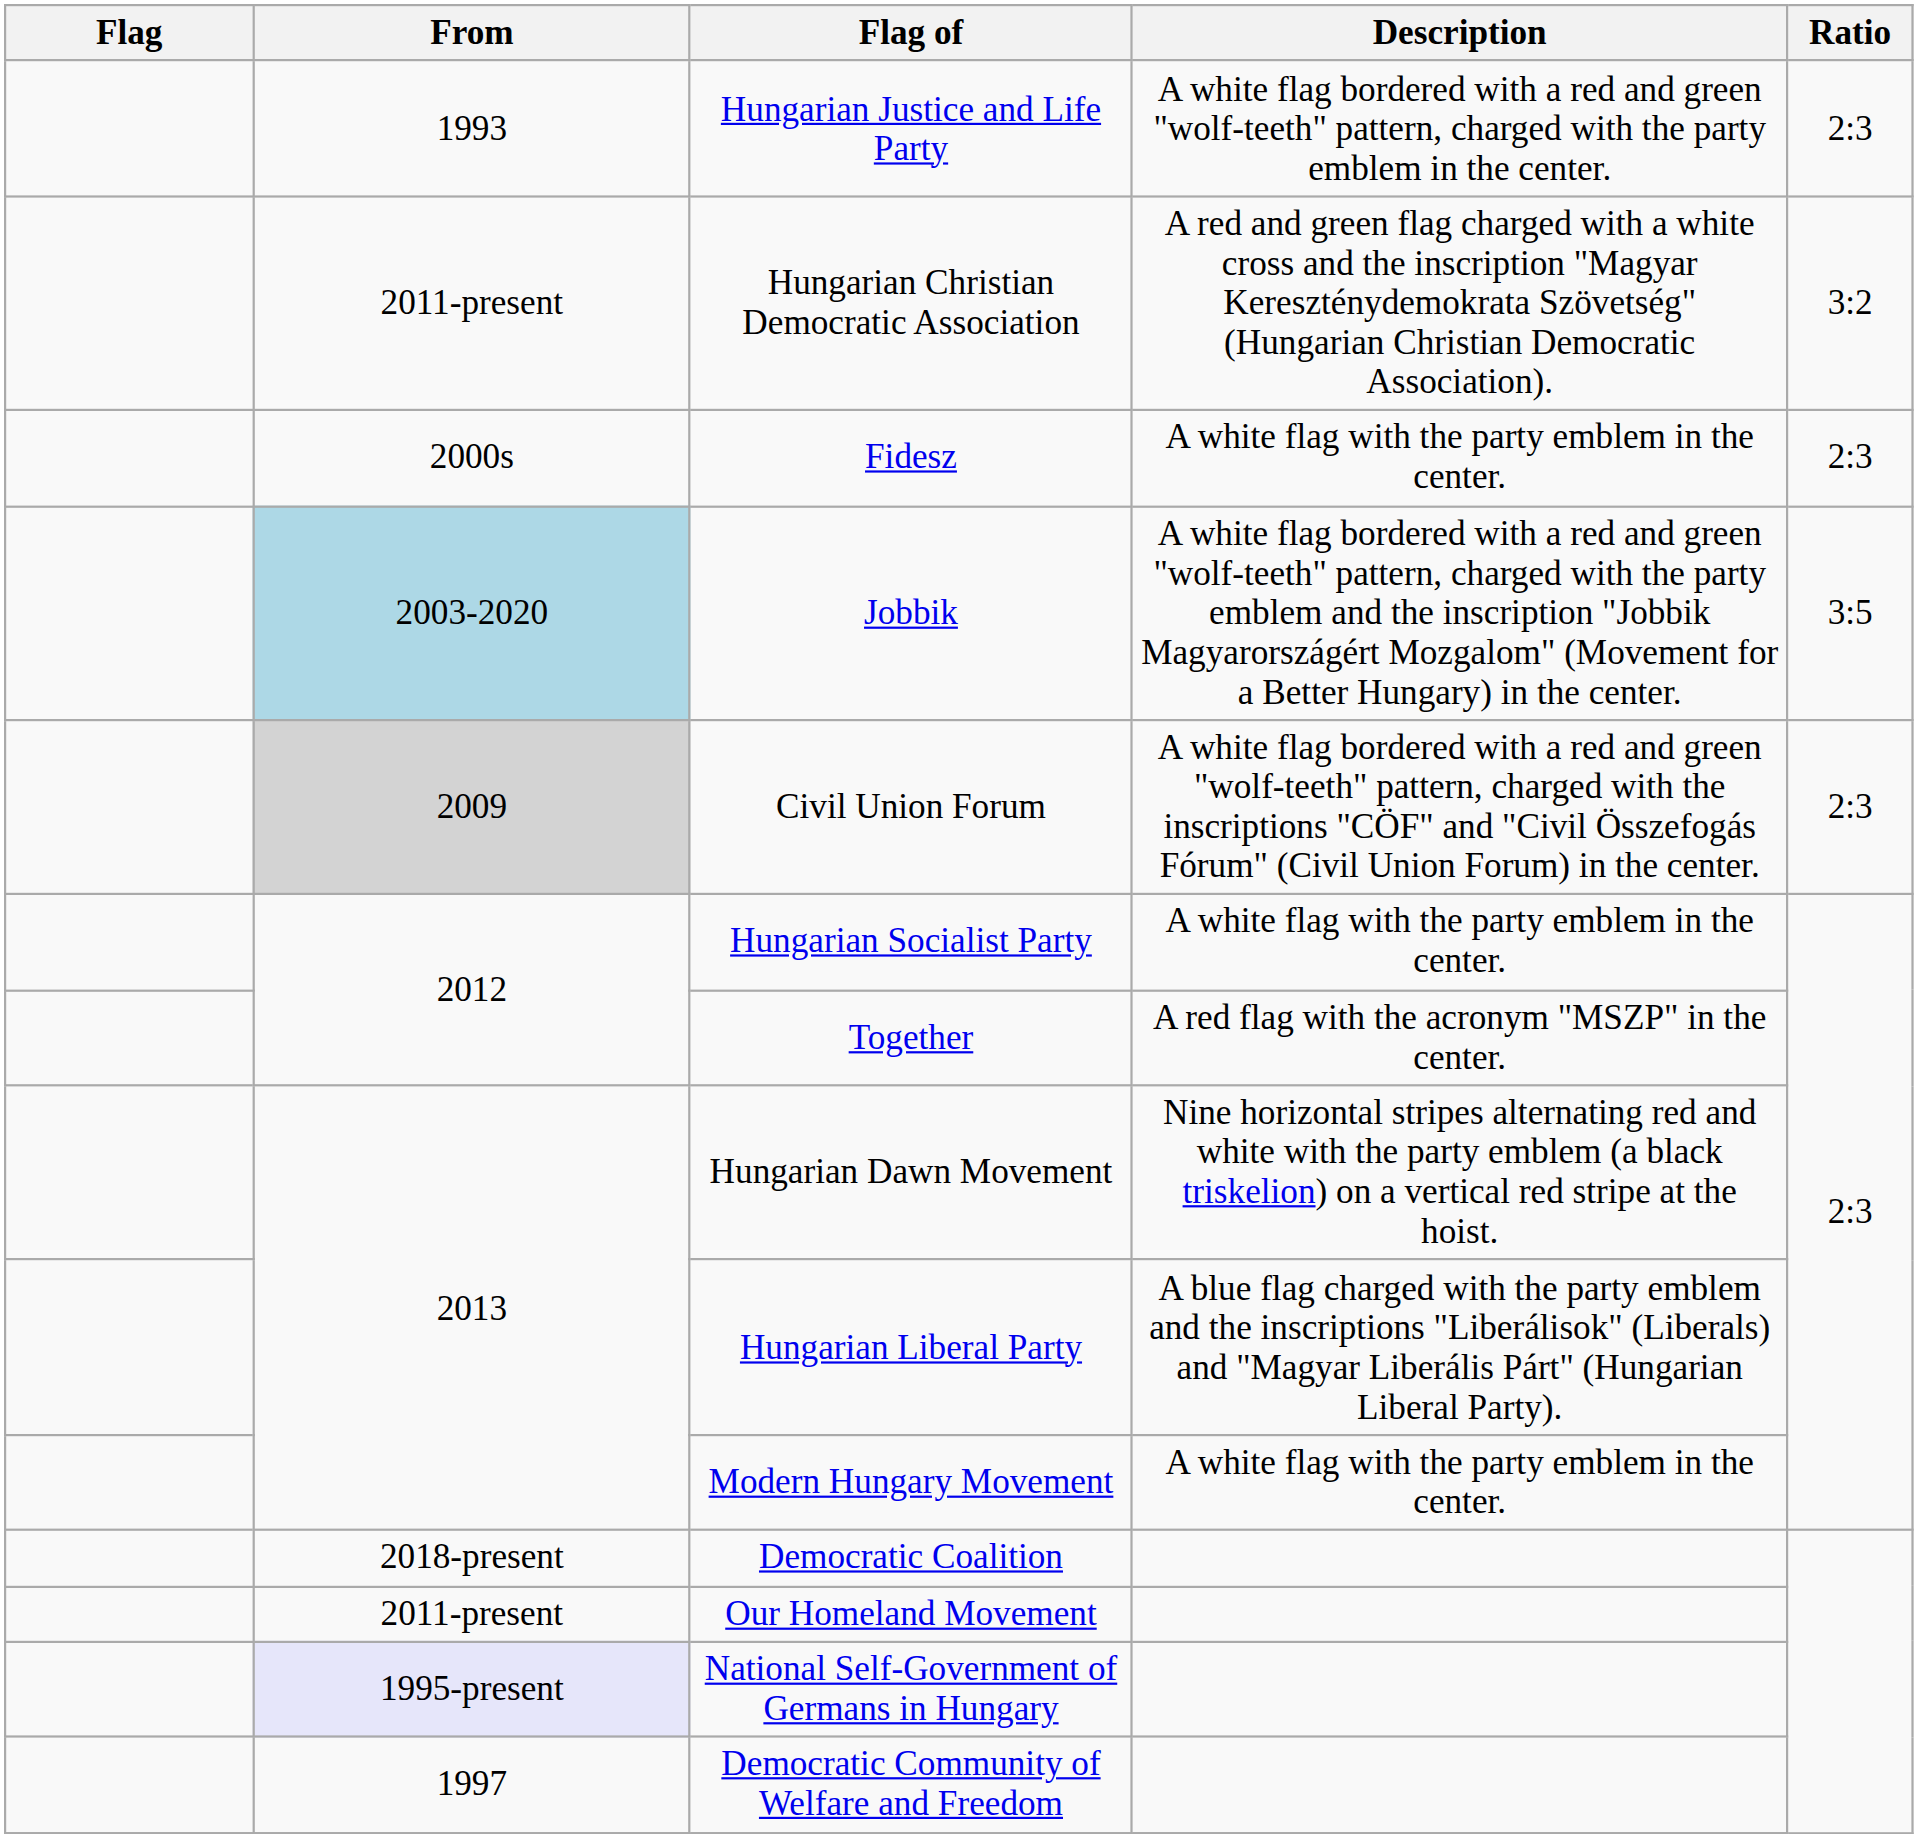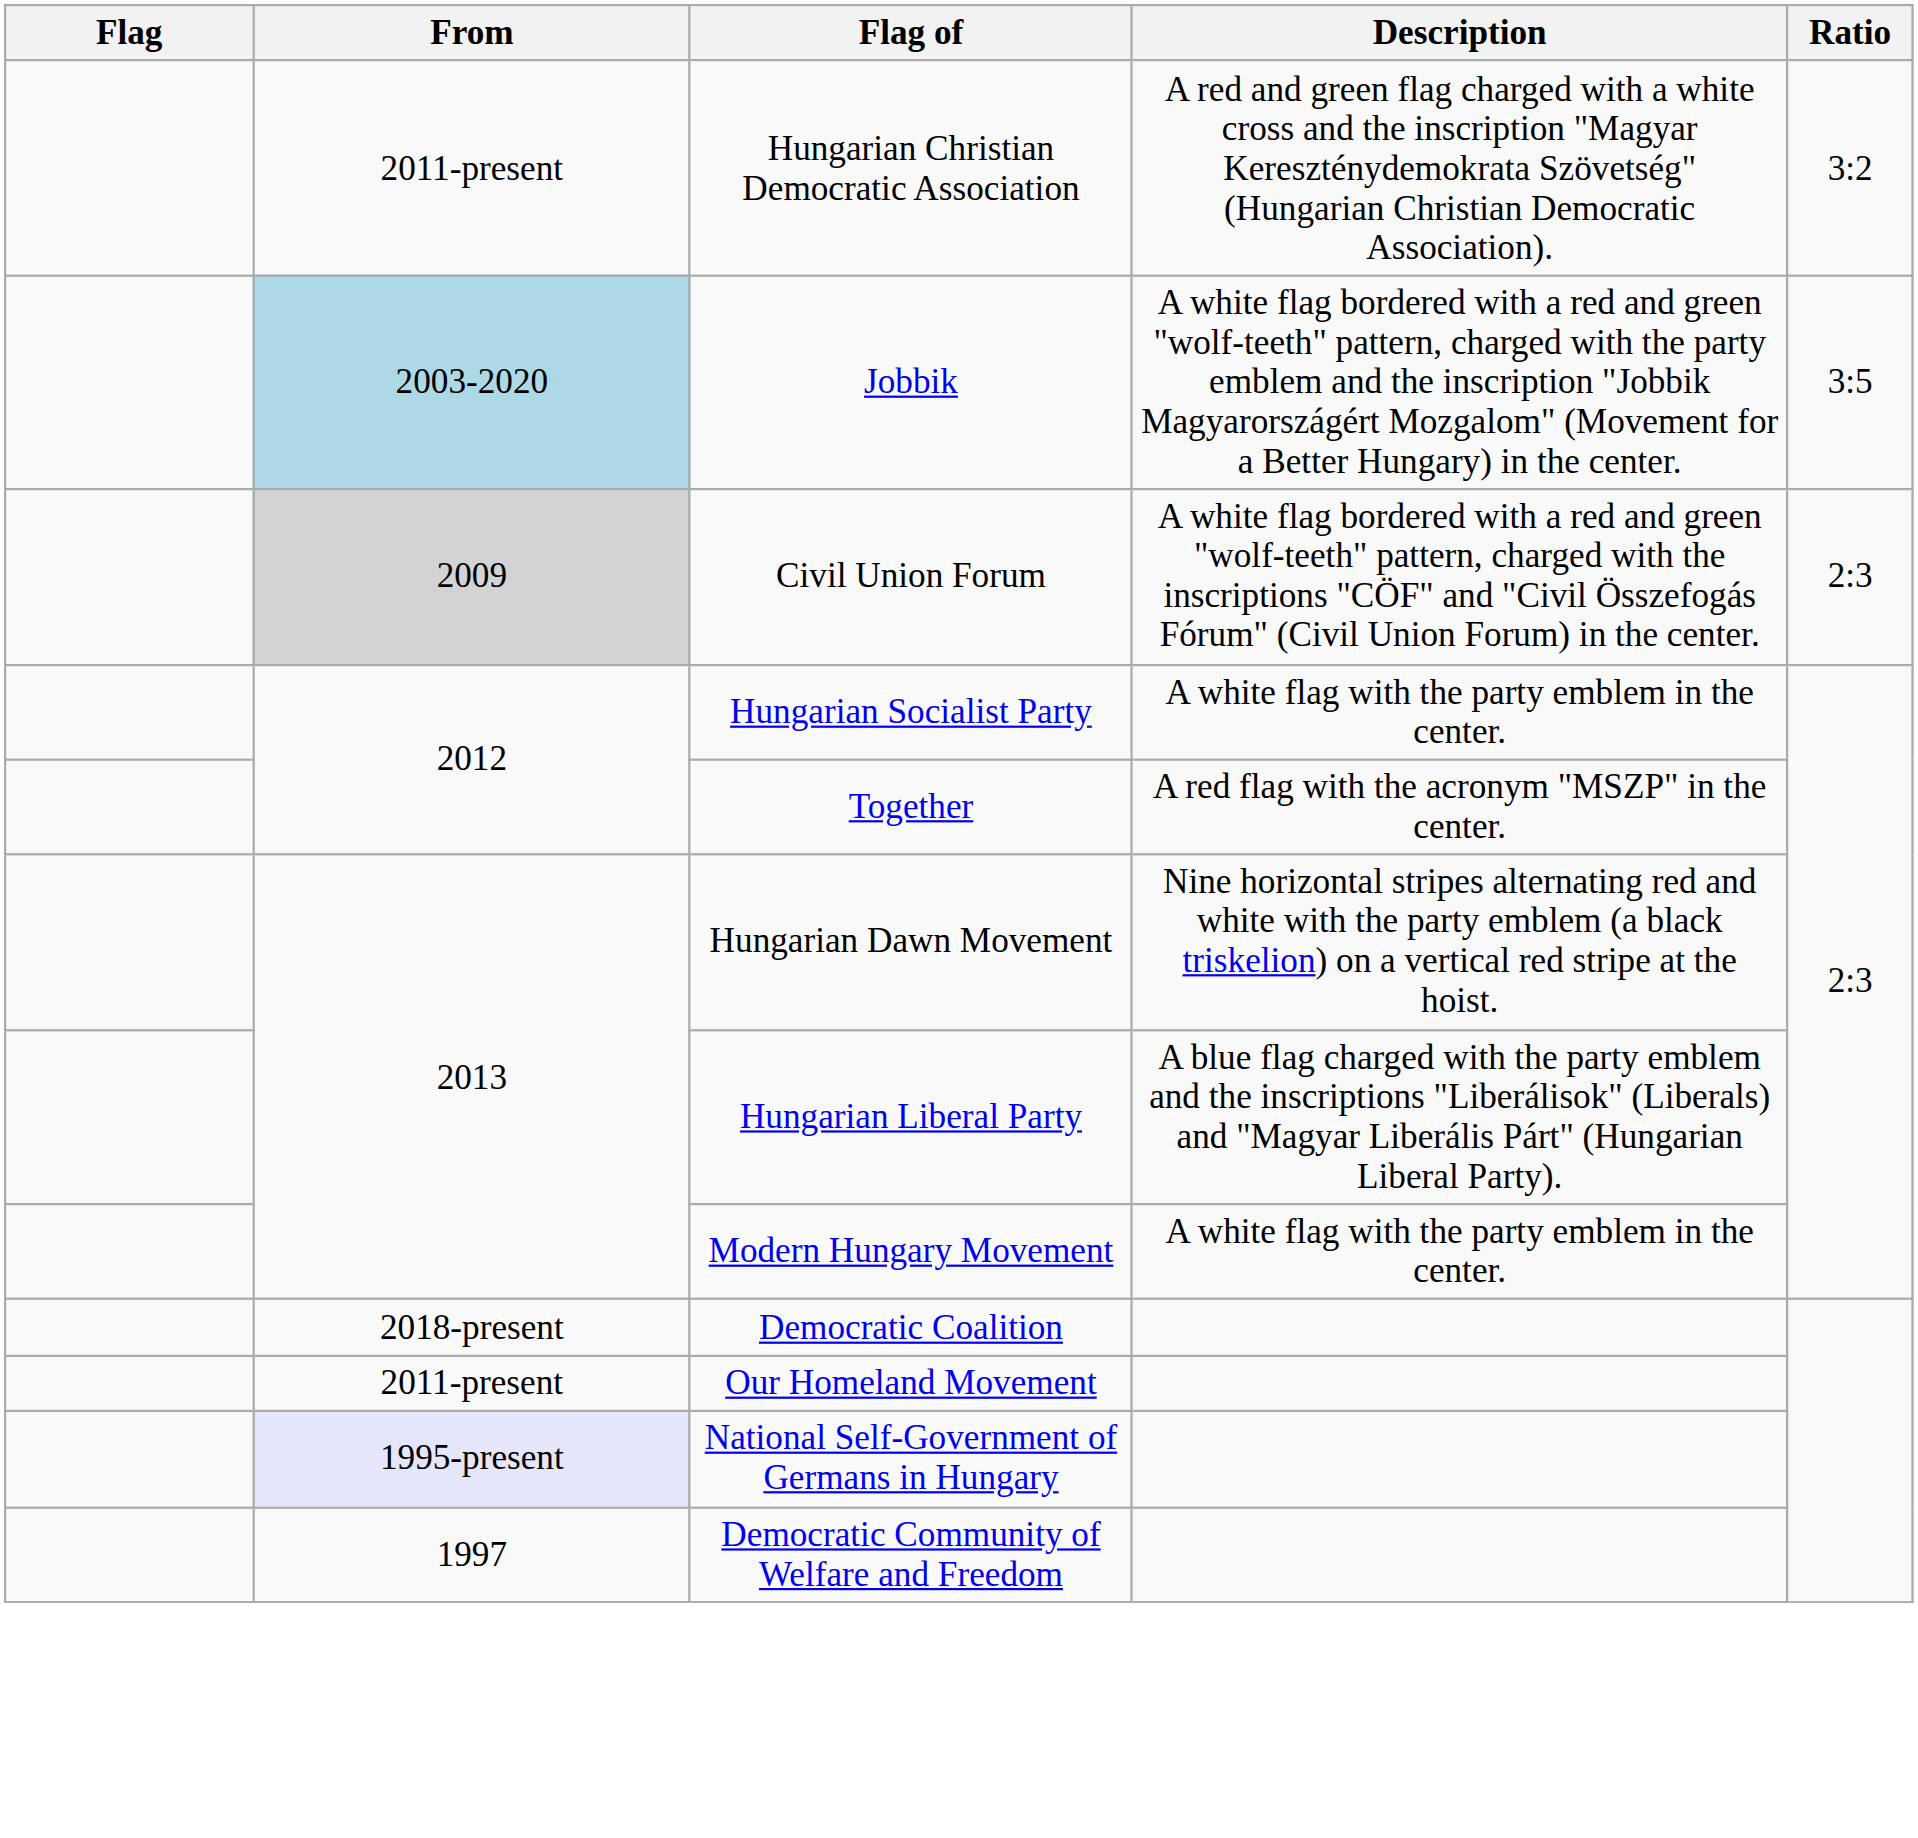- row: 1993 | Hungarian Justice and Life Party | A white flag bordered with a red and green "wolf-teeth" pattern, charged with the party emblem in the center. | 2:3
- row: 2000s | Fidesz | A white flag with the party emblem in the center. | 2:3
